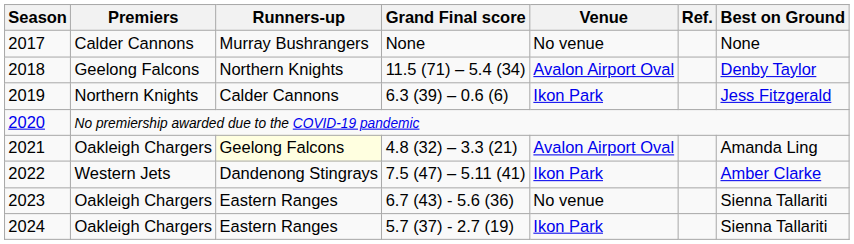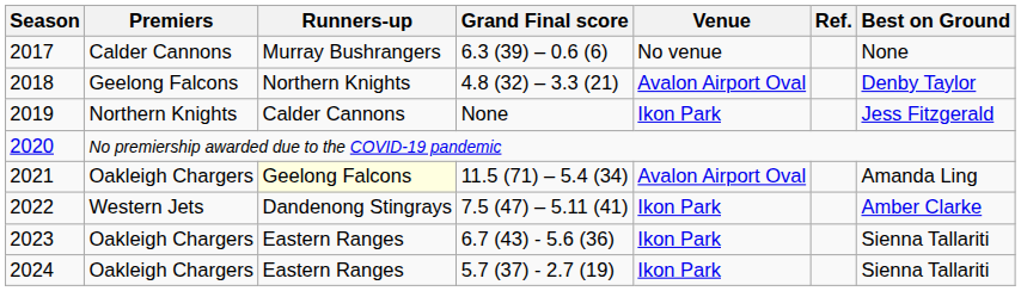2017 | Grand Final score: None -> 6.3 (39) – 0.6 (6)
2018 | Grand Final score: 11.5 (71) – 5.4 (34) -> 4.8 (32) – 3.3 (21)
2019 | Grand Final score: 6.3 (39) – 0.6 (6) -> None
2021 | Grand Final score: 4.8 (32) – 3.3 (21) -> 11.5 (71) – 5.4 (34)
2023 | Venue: No venue -> Ikon Park
